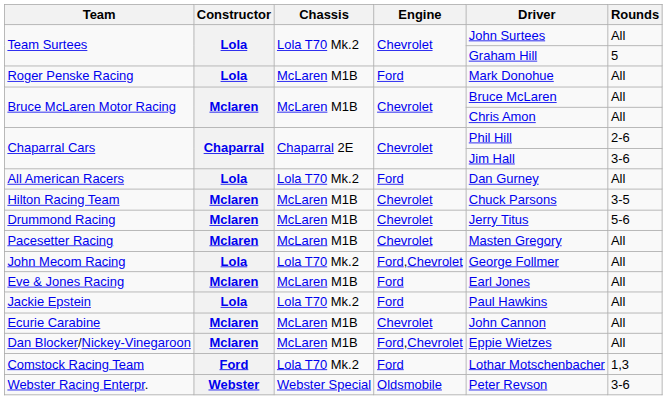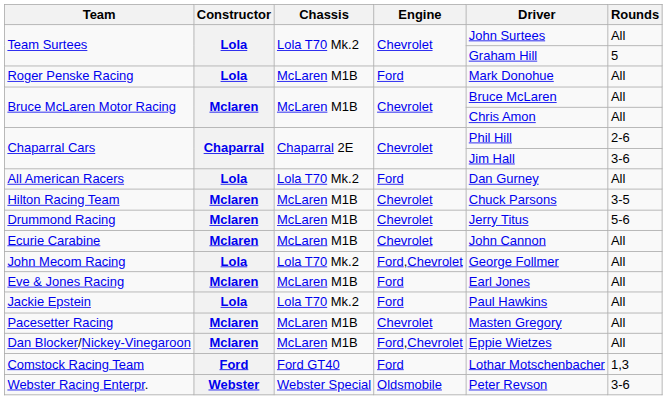rows swapped: Ecurie Carabine <-> Pacesetter Racing
Comstock Racing Team | Chassis: Lola T70 Mk.2 -> Ford GT40
